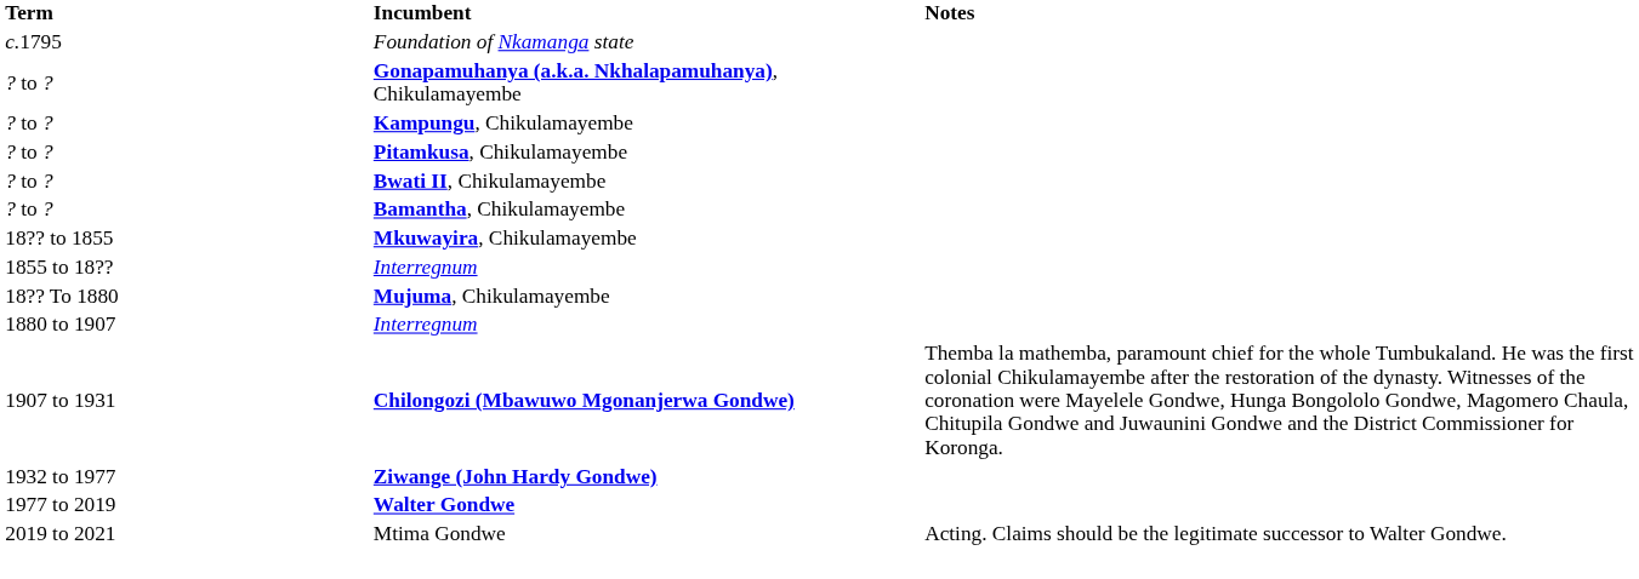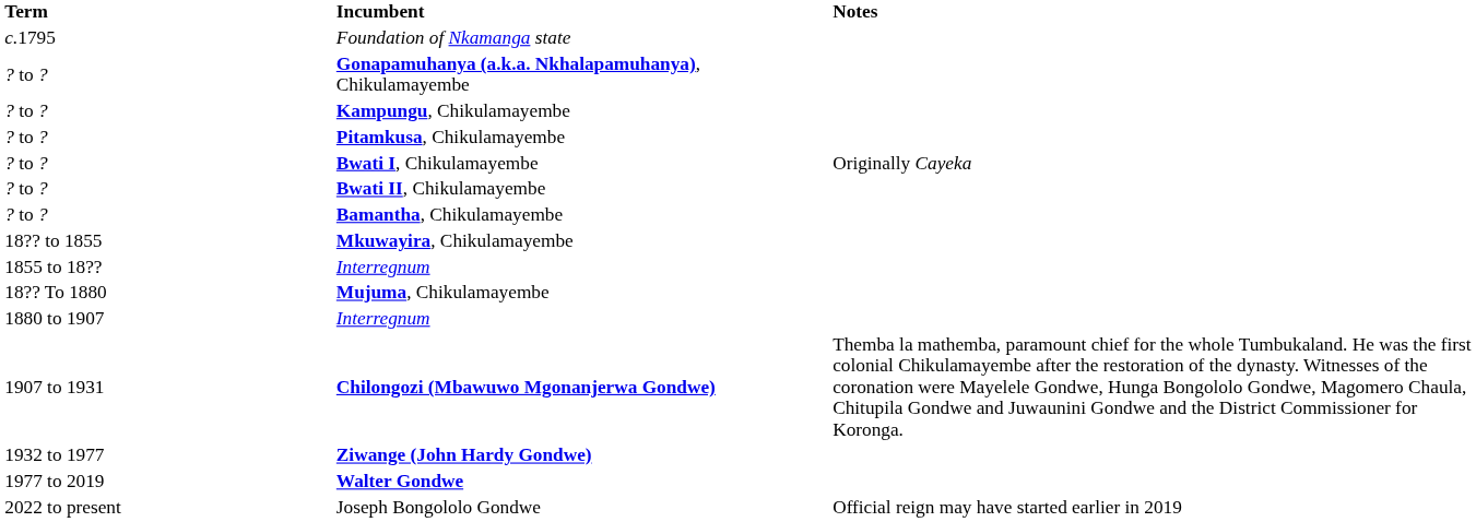+ row: ? to ? | Bwati I, Chikulamayembe | Originally Cayeka
- row: 2019 to 2021 | Mtima Gondwe | Acting. Claims should be the legitimate successor to Walter Gondwe.
+ row: 2022 to present | Joseph Bongololo Gondwe | Official reign may have started earlier in 2019
